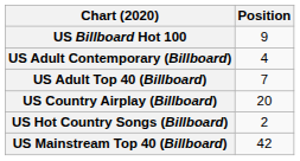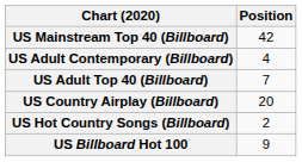rows swapped: US Billboard Hot 100 <-> US Mainstream Top 40 (Billboard)
